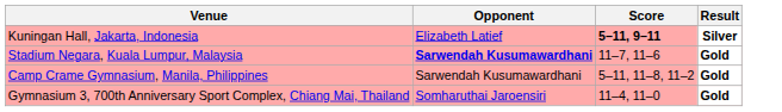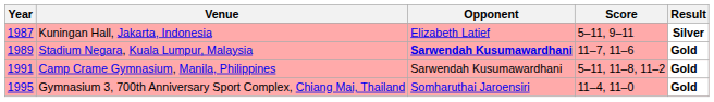+ column: Year | 1987 | 1989 | 1991 | 1995
Kuningan Hall, Jakarta, Indonesia | Score: bold -> normal
